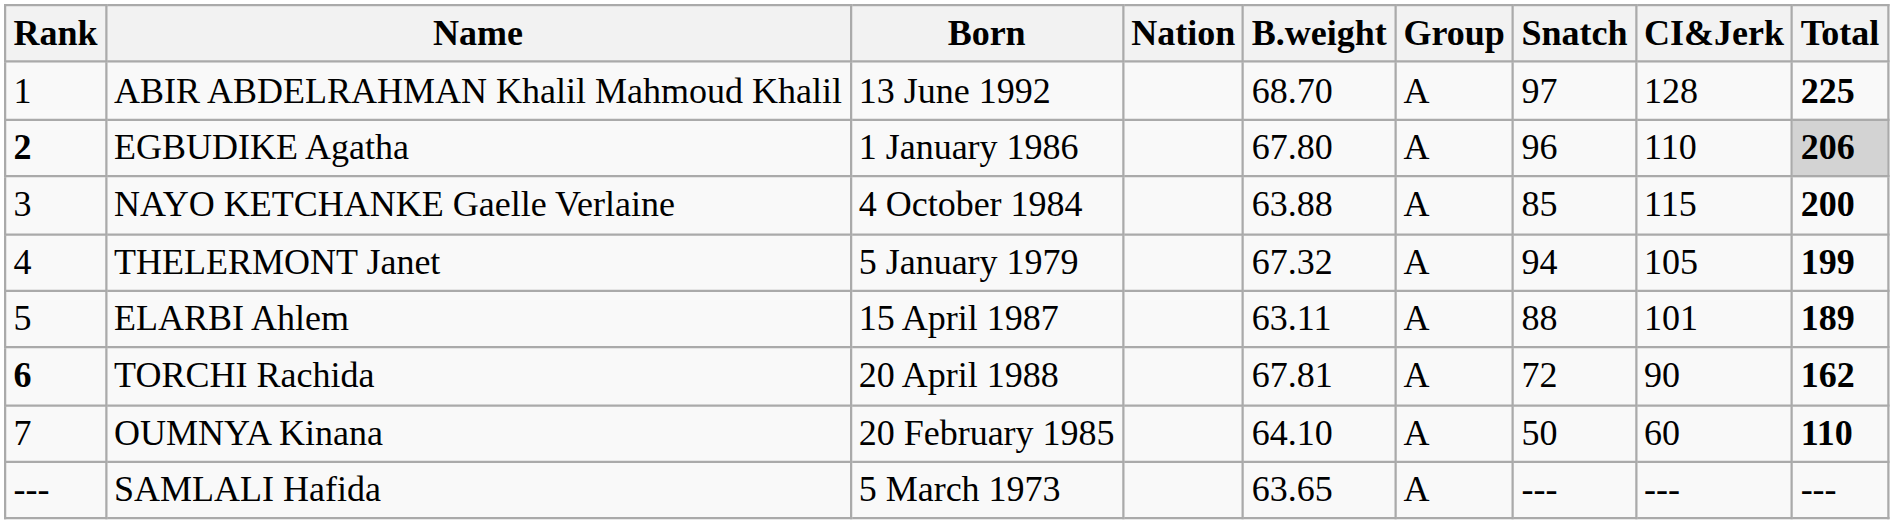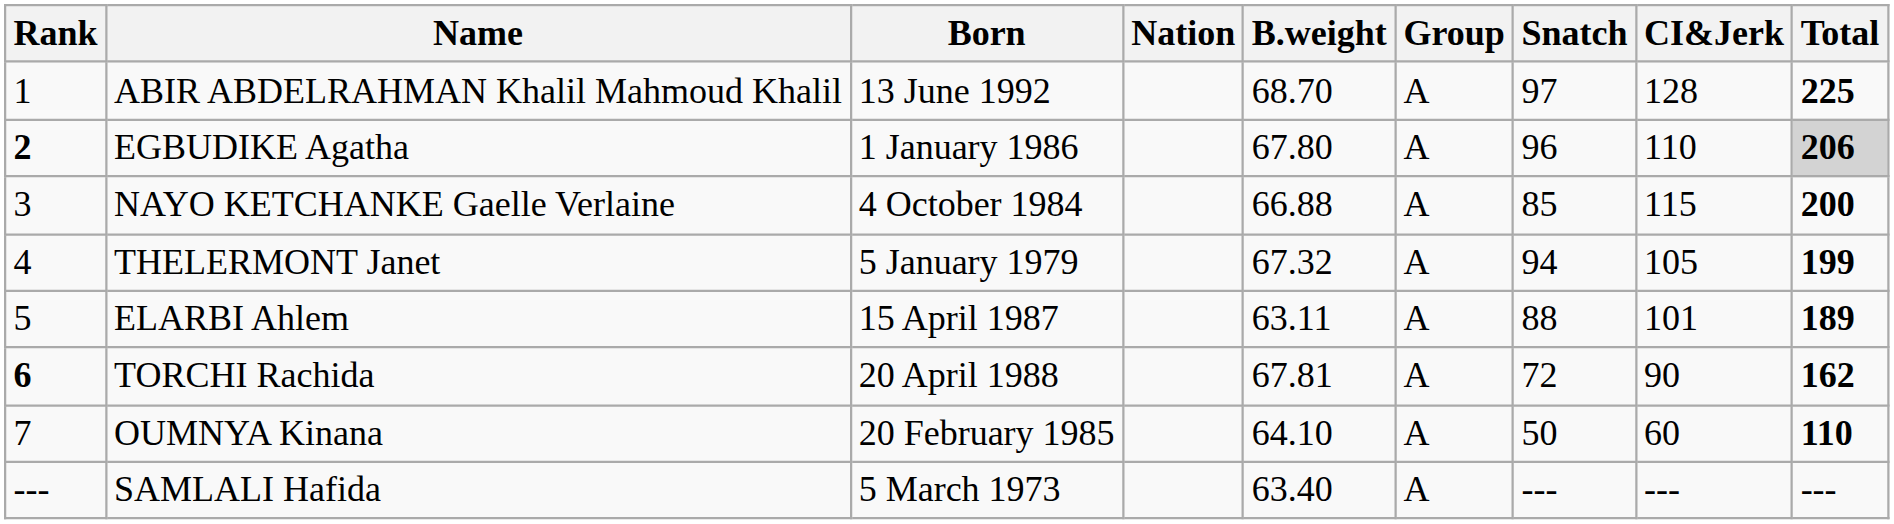NAYO KETCHANKE Gaelle Verlaine | B.weight: 63.88 -> 66.88
SAMLALI Hafida | B.weight: 63.65 -> 63.40
